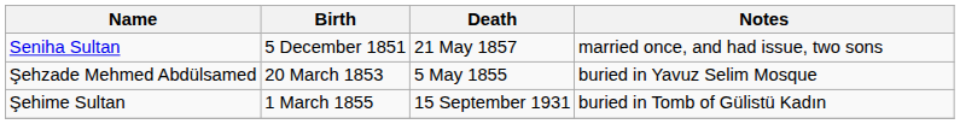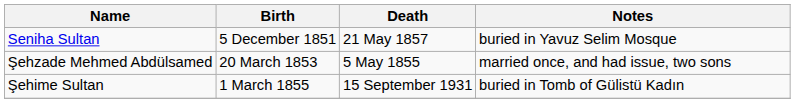Seniha Sultan | Notes: married once, and had issue, two sons -> buried in Yavuz Selim Mosque
Şehzade Mehmed Abdülsamed | Notes: buried in Yavuz Selim Mosque -> married once, and had issue, two sons
